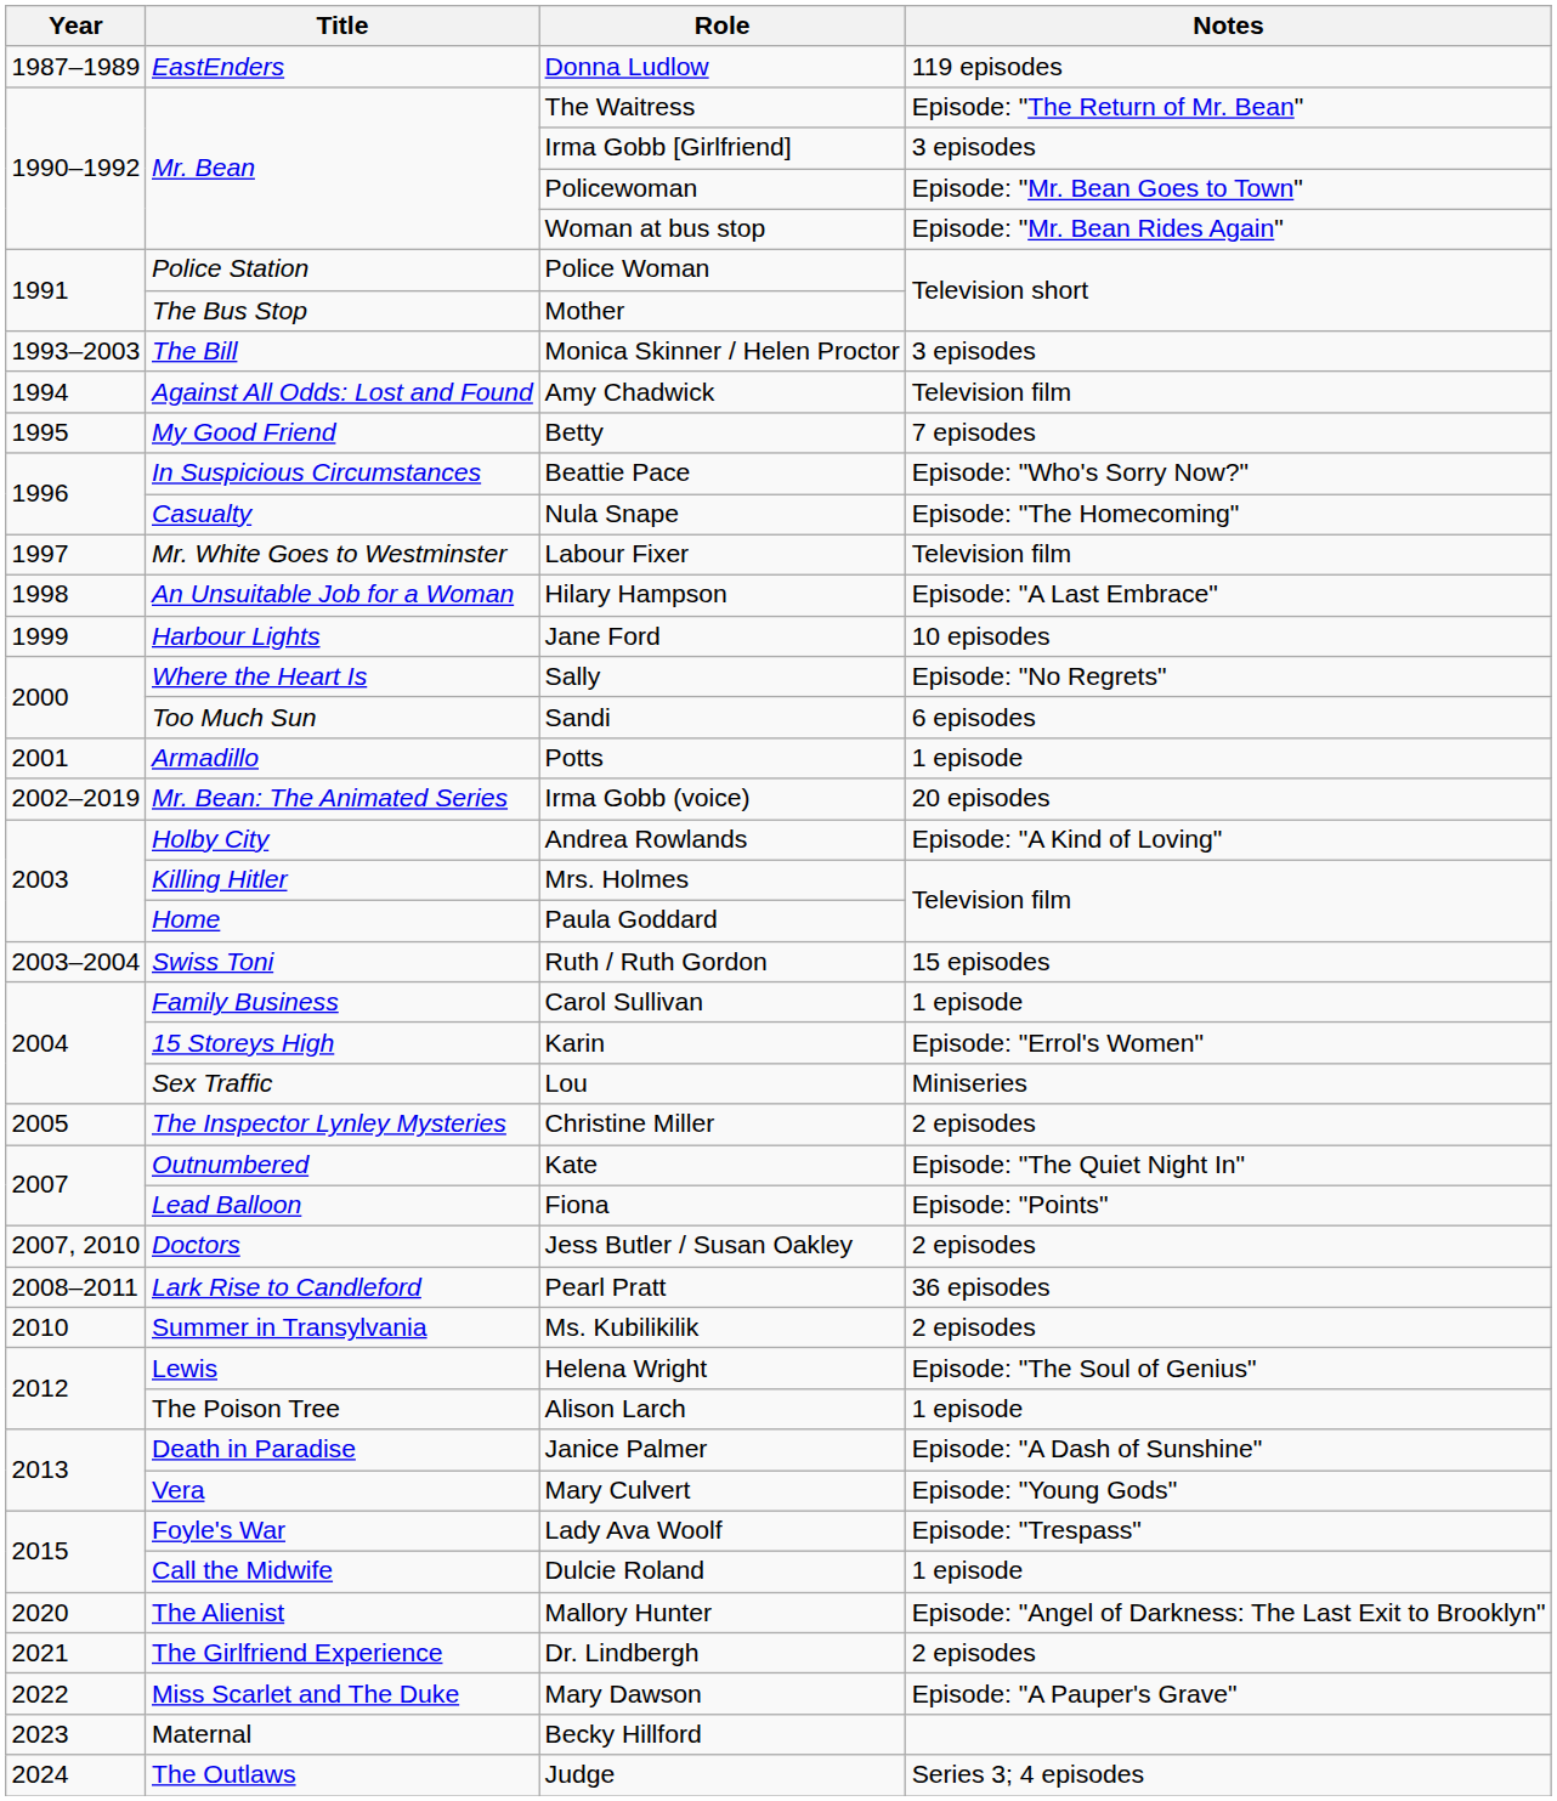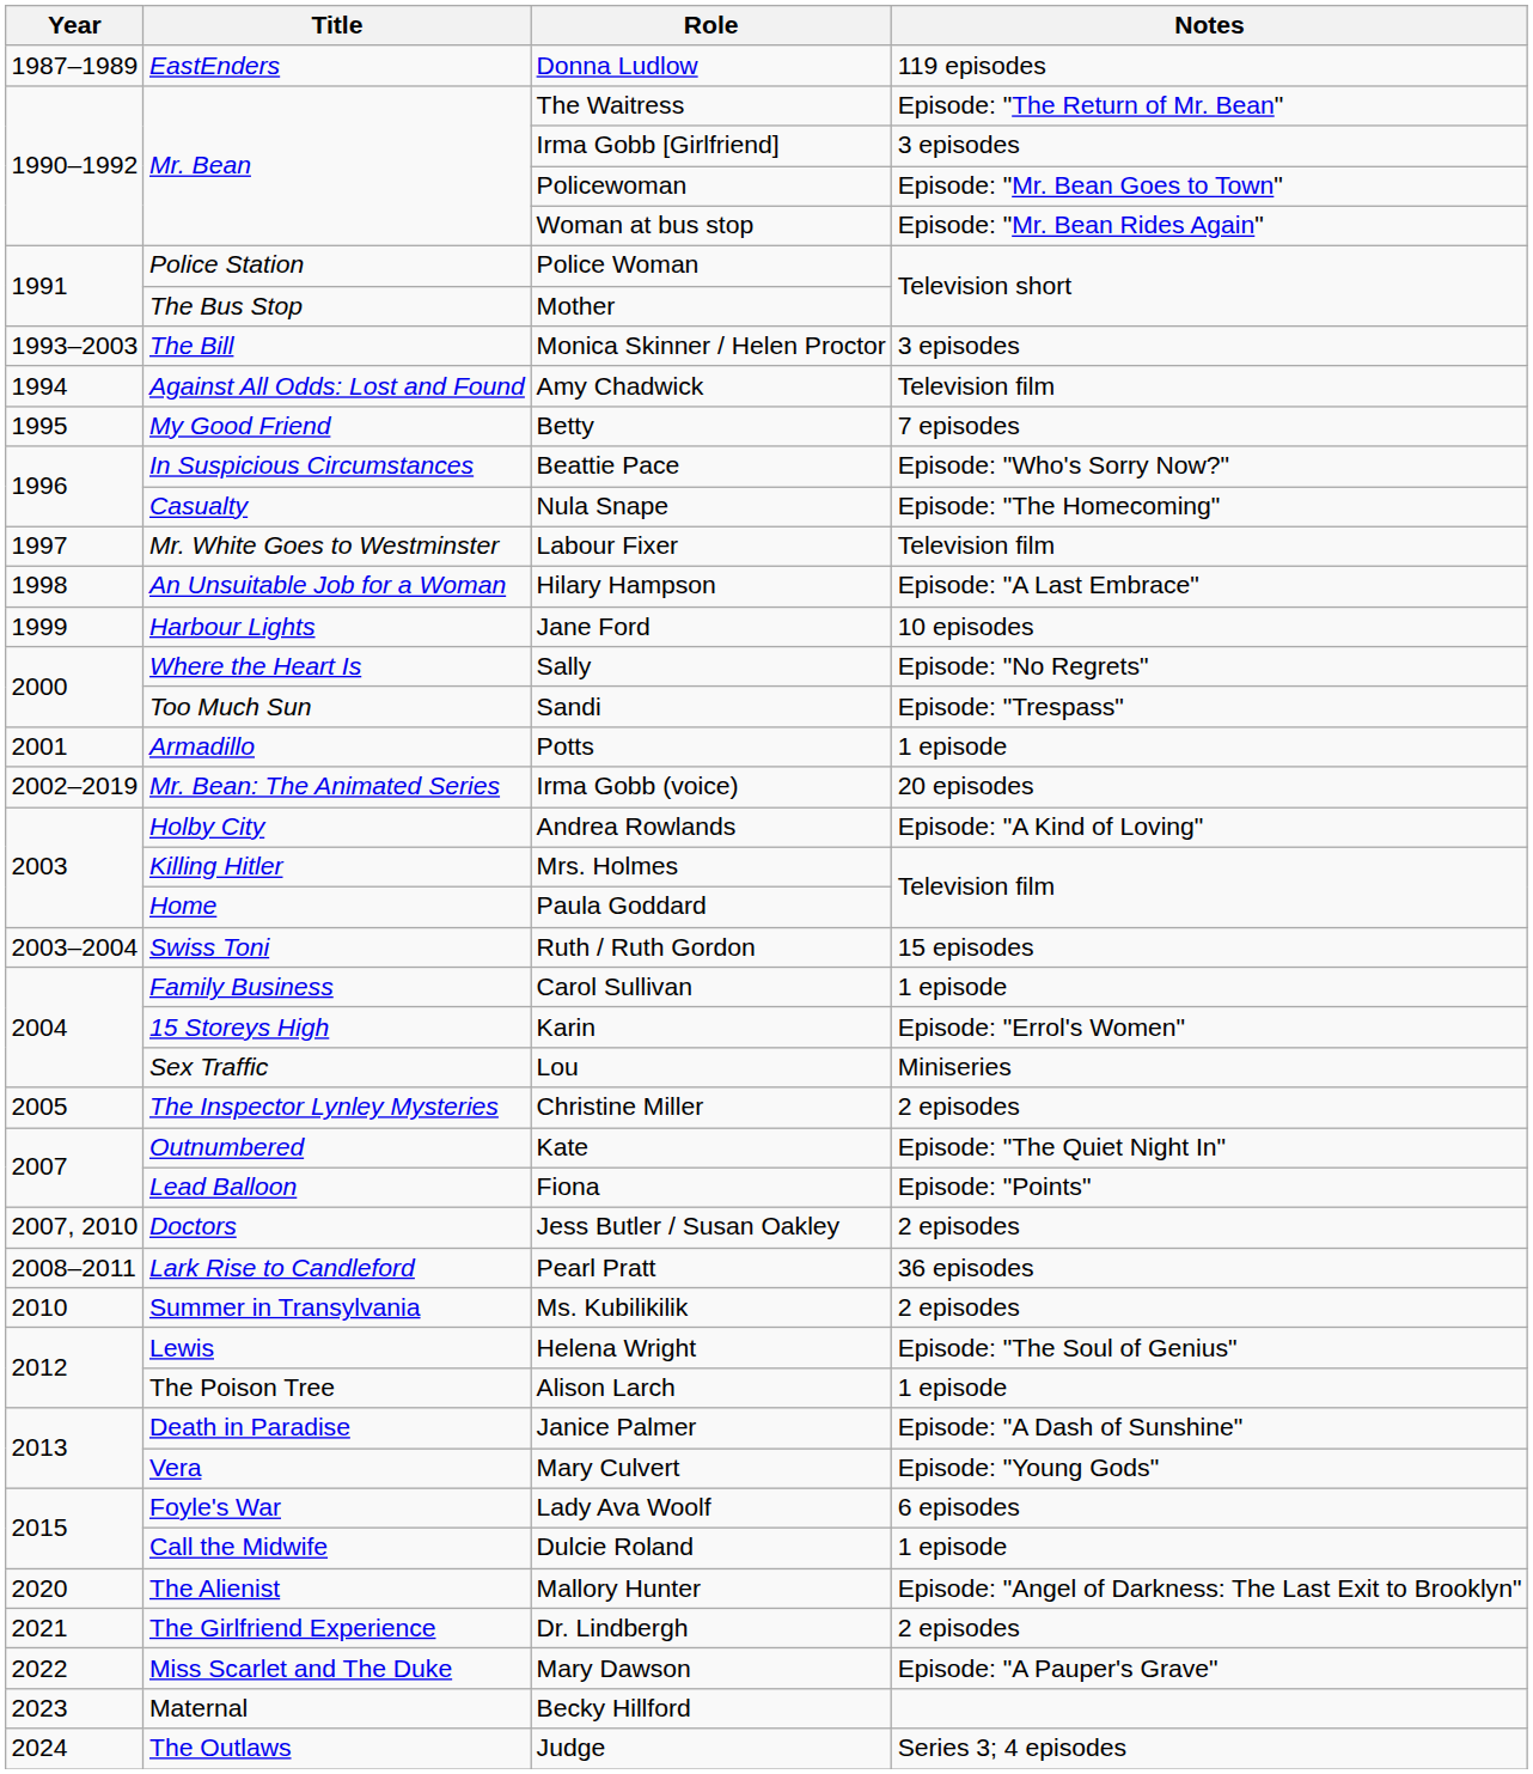Sandi | Notes: 6 episodes -> Episode: "Trespass"
Lady Ava Woolf | Notes: Episode: "Trespass" -> 6 episodes
